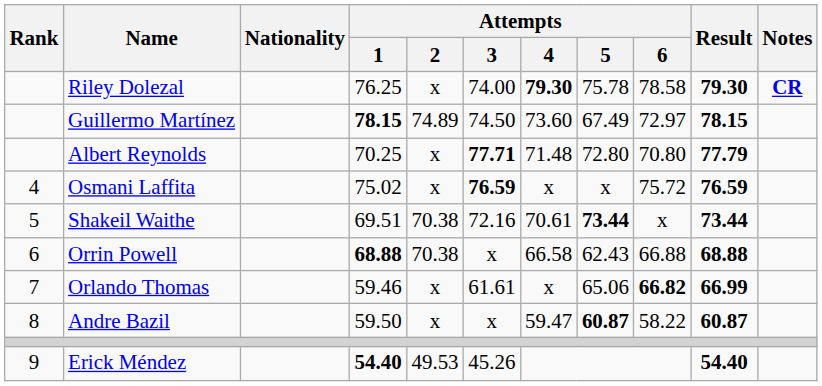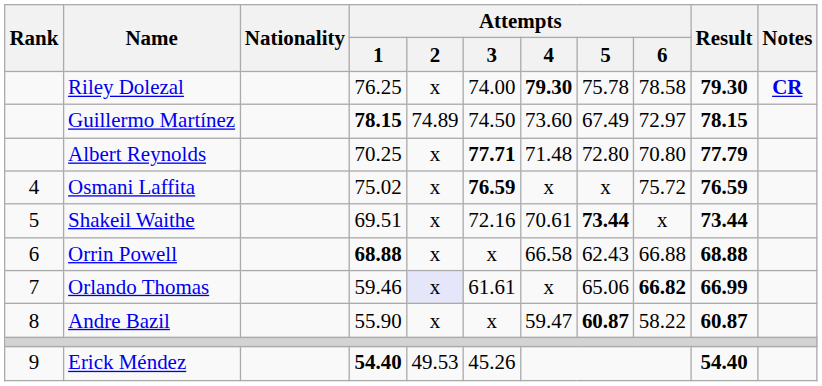Shakeil Waithe | Attempts / 2: 70.38 -> x
Orrin Powell | Attempts / 2: 70.38 -> x
Orlando Thomas | Attempts / 2: no background -> lavender background
Andre Bazil | Attempts / 1: 59.50 -> 55.90
